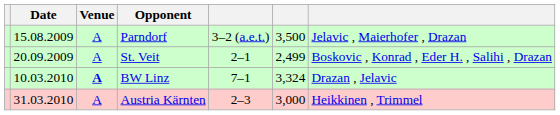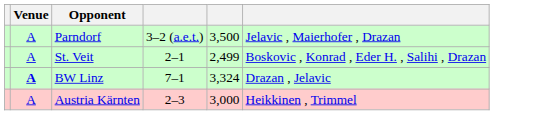- column: Date | 15.08.2009 | 20.09.2009 | 10.03.2010 | 31.03.2010
